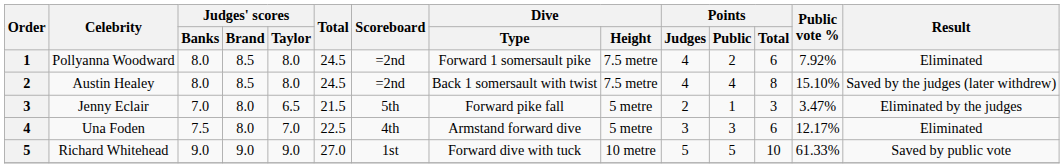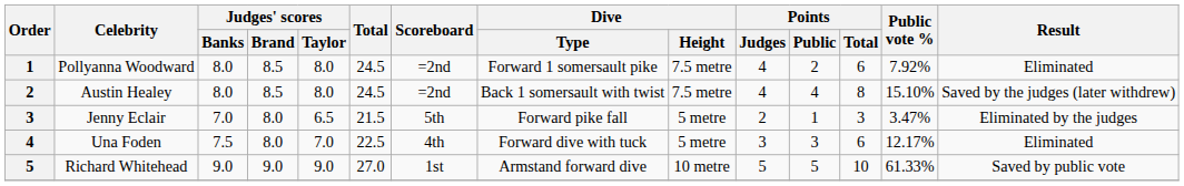Una Foden | Dive / Type: Armstand forward dive -> Forward dive with tuck
Richard Whitehead | Dive / Type: Forward dive with tuck -> Armstand forward dive
